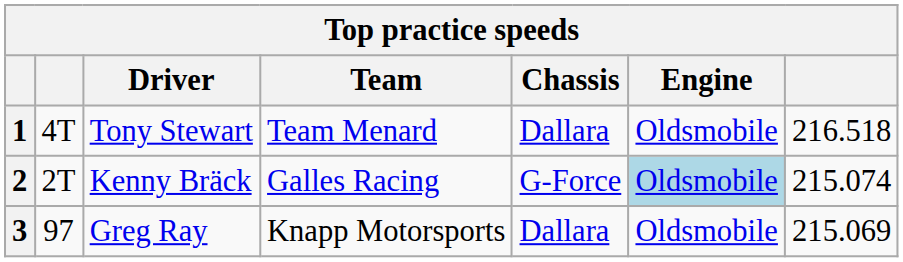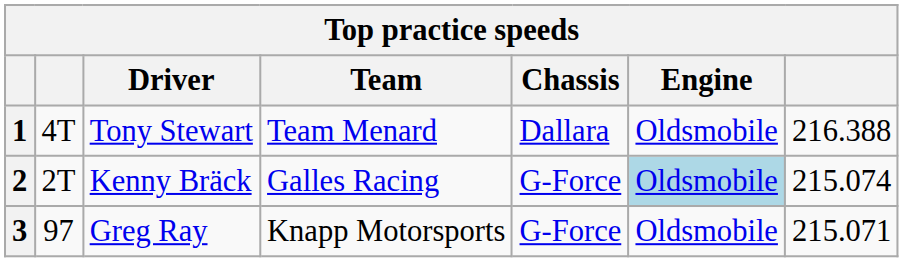1 | column 7: 216.518 -> 216.388
3 | Chassis: Dallara -> G-Force
3 | column 7: 215.069 -> 215.071
